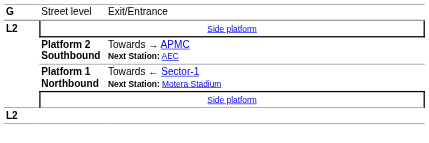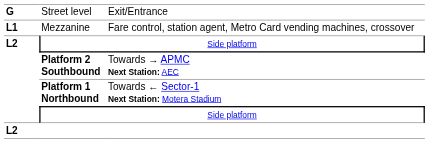+ row: L1 | Mezzanine | Fare control, station agent, Metro Card vending machines, crossover
